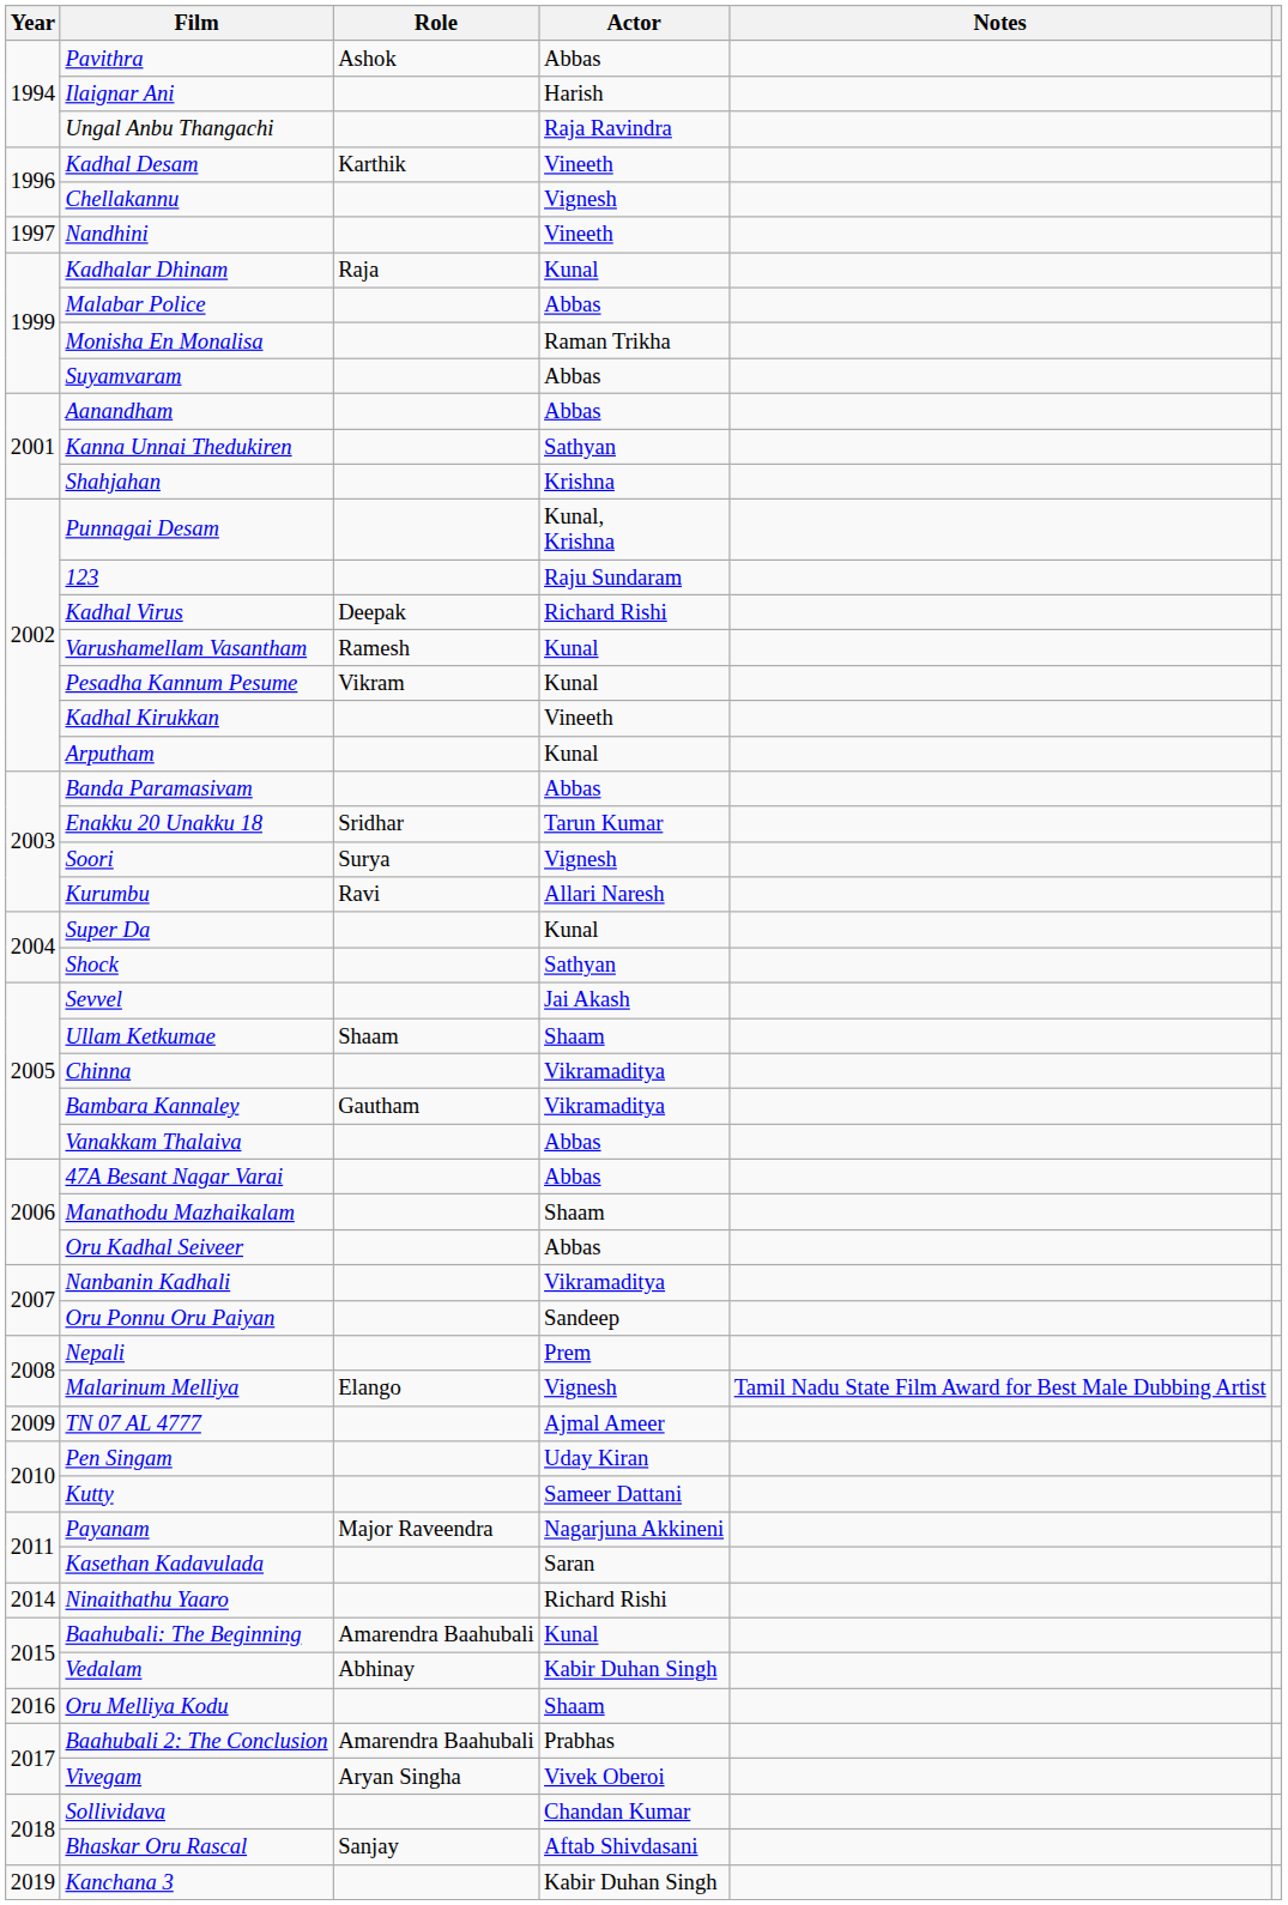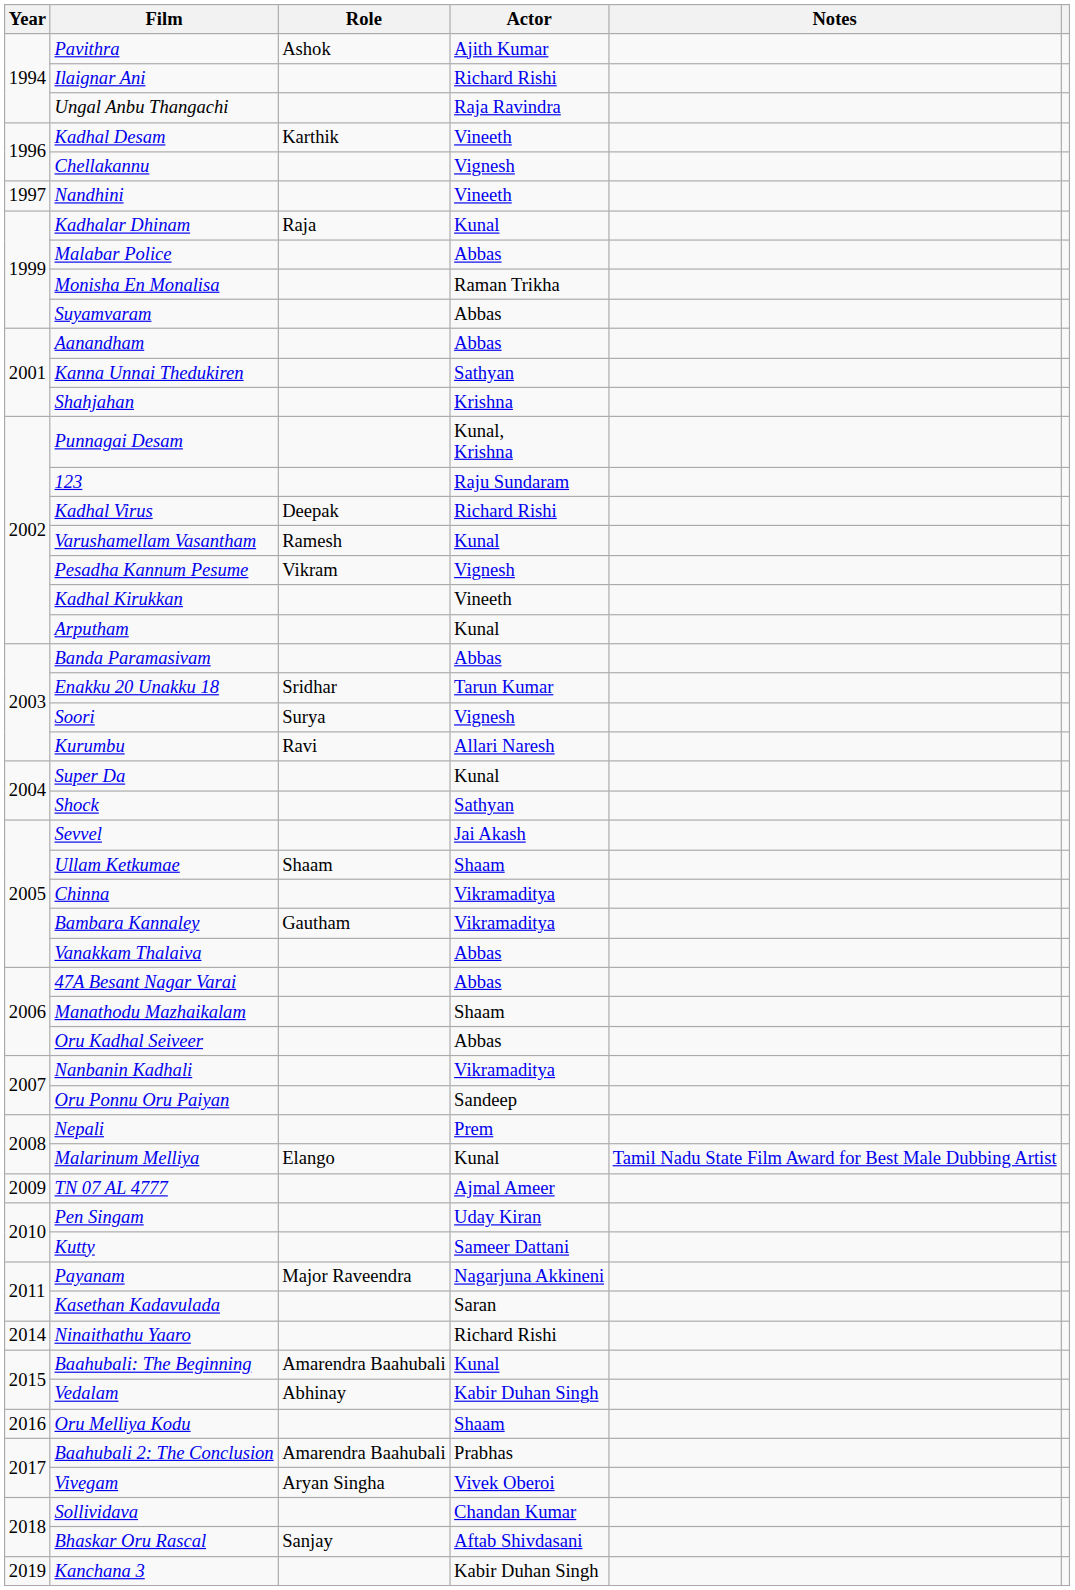Pavithra | Actor: Abbas -> Ajith Kumar
Ilaignar Ani | Actor: Harish -> Richard Rishi
Pesadha Kannum Pesume | Actor: Kunal -> Vignesh
Malarinum Melliya | Actor: Vignesh -> Kunal
